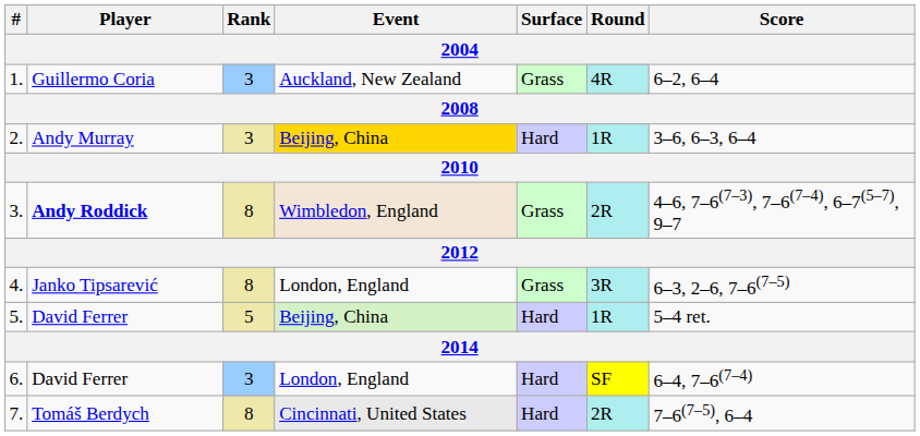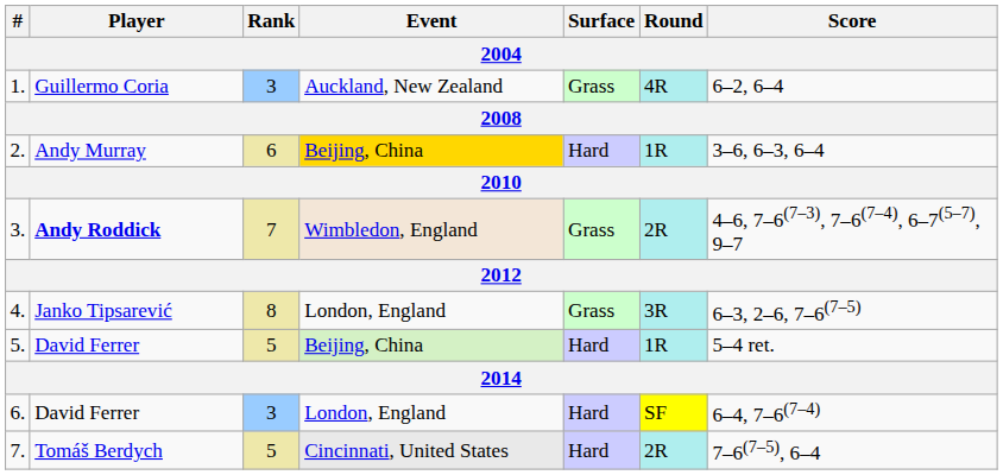2. | Rank: 3 -> 6
3. | Rank: 8 -> 7
7. | Rank: 8 -> 5
